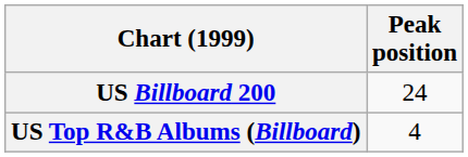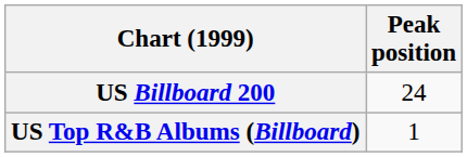US Top R&B Albums (Billboard) | Peak position: 4 -> 1
